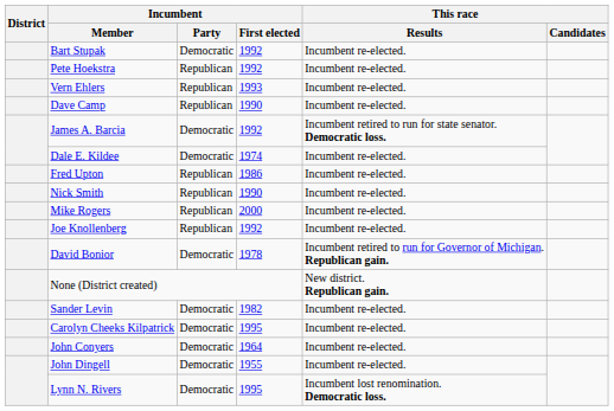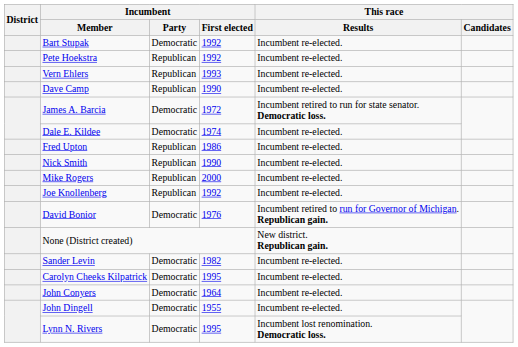James A. Barcia | Incumbent / First elected: 1992 -> 1972
David Bonior | Incumbent / First elected: 1978 -> 1976
